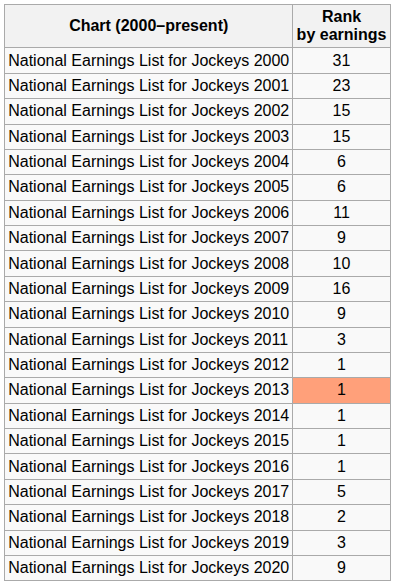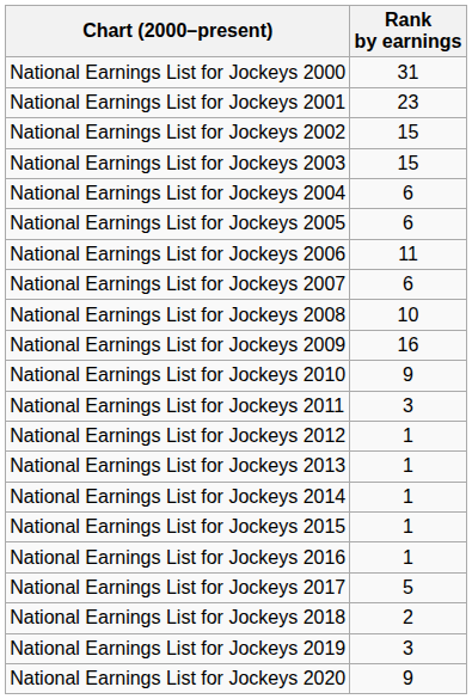National Earnings List for Jockeys 2007 | Rank by earnings: 9 -> 6
National Earnings List for Jockeys 2013 | Rank by earnings: lightsalmon background -> no background
